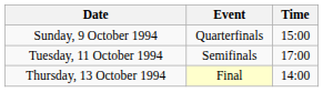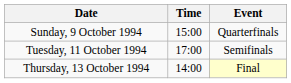columns swapped: Time <-> Event
